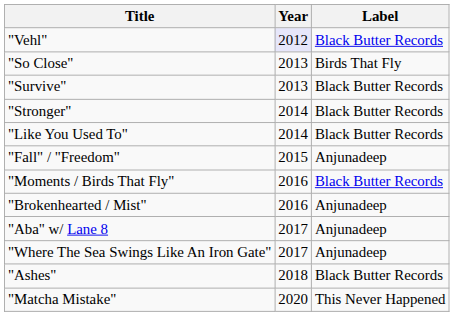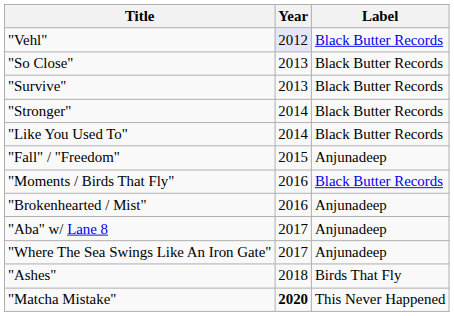"So Close" | Label: Birds That Fly -> Black Butter Records
"Ashes" | Label: Black Butter Records -> Birds That Fly
"Matcha Mistake" | Year: normal -> bold
